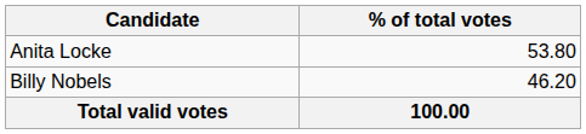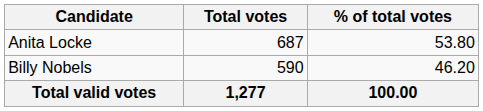+ column: Total votes | 687 | 590 | 1,277
